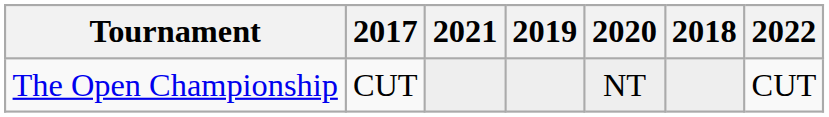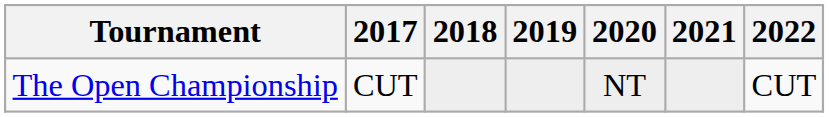columns swapped: 2018 <-> 2021
